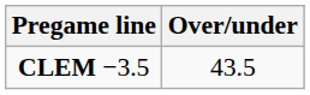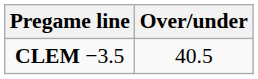CLEM −3.5 | Over/under: 43.5 -> 40.5
